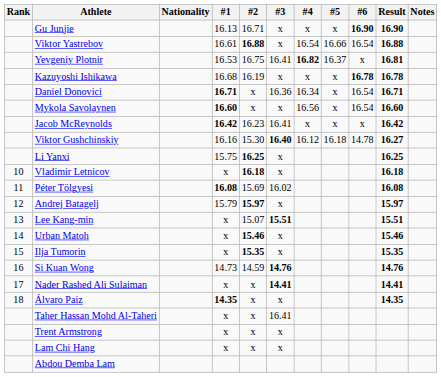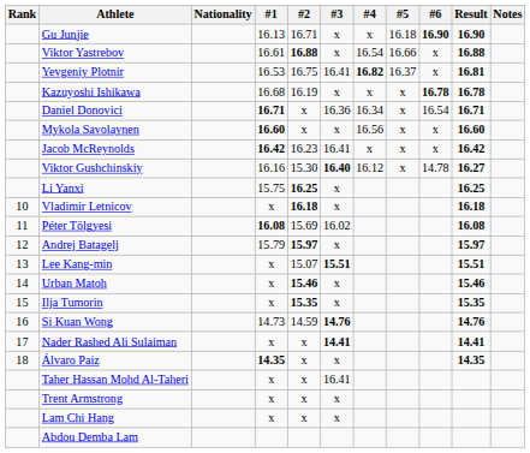Gu Junjie | #5: x -> 16.18
Viktor Yastrebov | #6: 16.54 -> x
Mykola Savolaynen | #6: 16.54 -> x
Viktor Gushchinskiy | #5: 16.18 -> x
